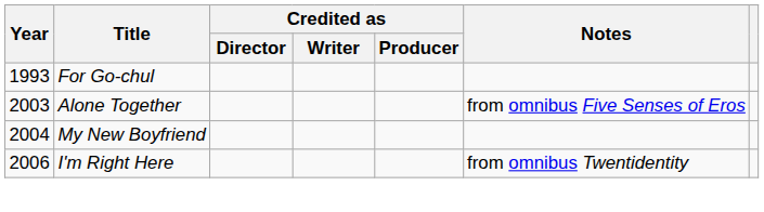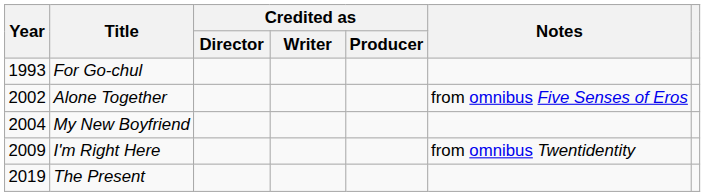Alone Together | Year: 2003 -> 2002
I'm Right Here | Year: 2006 -> 2009
+ row: 2019 | The Present
